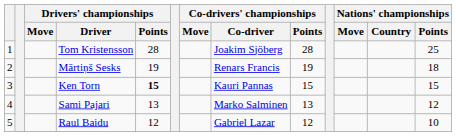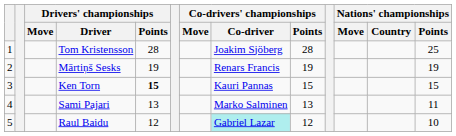Mārtiņš Sesks | Nations' championships / Points: 18 -> 19
Sami Pajari | Nations' championships / Points: 12 -> 11
Raul Baidu | Co-drivers' championships / Co-driver: no background -> paleturquoise background
